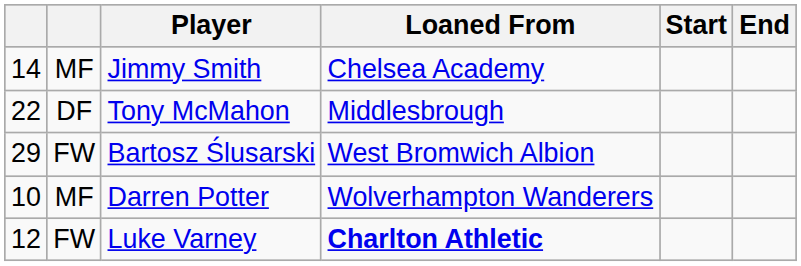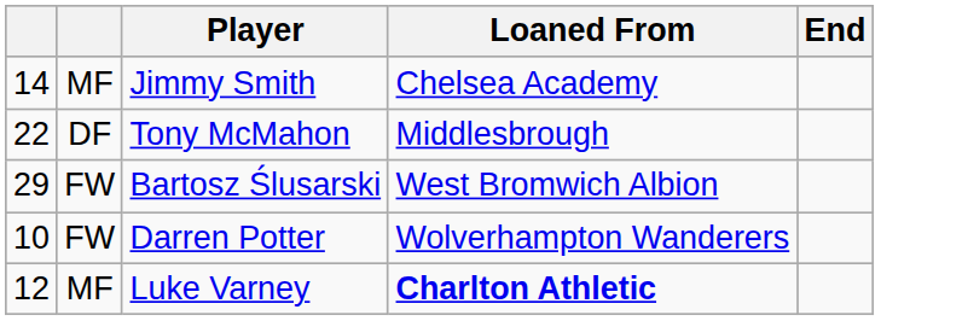- column: Start
Darren Potter | column 2: MF -> FW
Luke Varney | column 2: FW -> MF
